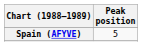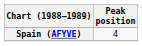Spain (AFYVE) | Peak position: 5 -> 4
